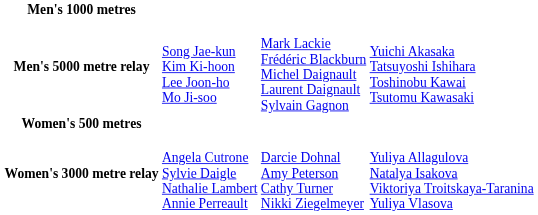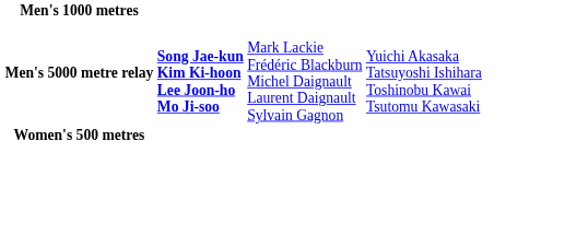Men's 5000 metre relay | column 2: normal -> bold
- row: Women's 3000 metre relay | Angela Cutrone Sylvie Daigle Nathalie Lambert Annie Perreault | Darcie Dohnal Amy Peterson Cathy Turner Nikki Ziegelmeyer | Yuliya Allagulova Natalya Isakova Viktoriya Troitskaya-Taranina Yuliya Vlasova
